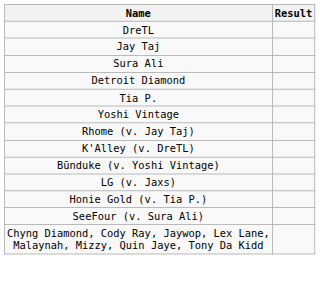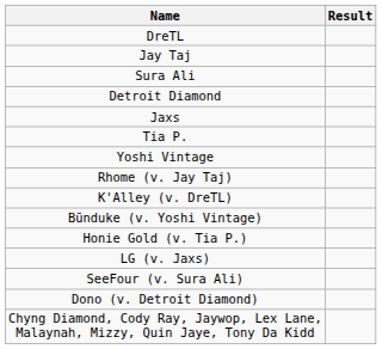+ row: Jaxs
rows swapped: Honie Gold (v. Tia P.) <-> LG (v. Jaxs)
+ row: Dono (v. Detroit Diamond)
